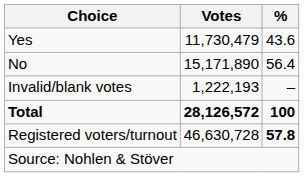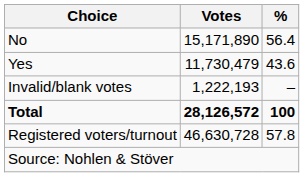rows swapped: Yes <-> No
Registered voters/turnout | %: bold -> normal
